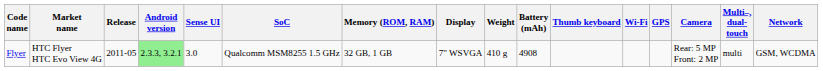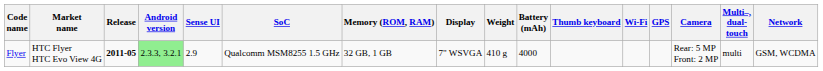Flyer | Release: normal -> bold
Flyer | Sense UI: 3.0 -> 2.9
Flyer | Battery (mAh): 4908 -> 4000
